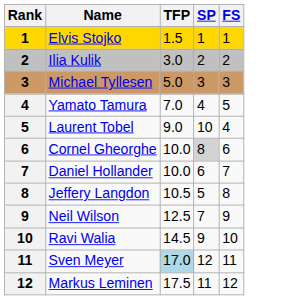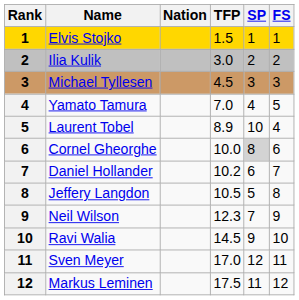+ column: Nation
Michael Tyllesen | TFP: 5.0 -> 4.5
Laurent Tobel | TFP: 9.0 -> 8.9
Daniel Hollander | TFP: 10.0 -> 10.2
Neil Wilson | TFP: 12.5 -> 12.3
Sven Meyer | TFP: lightblue background -> no background
